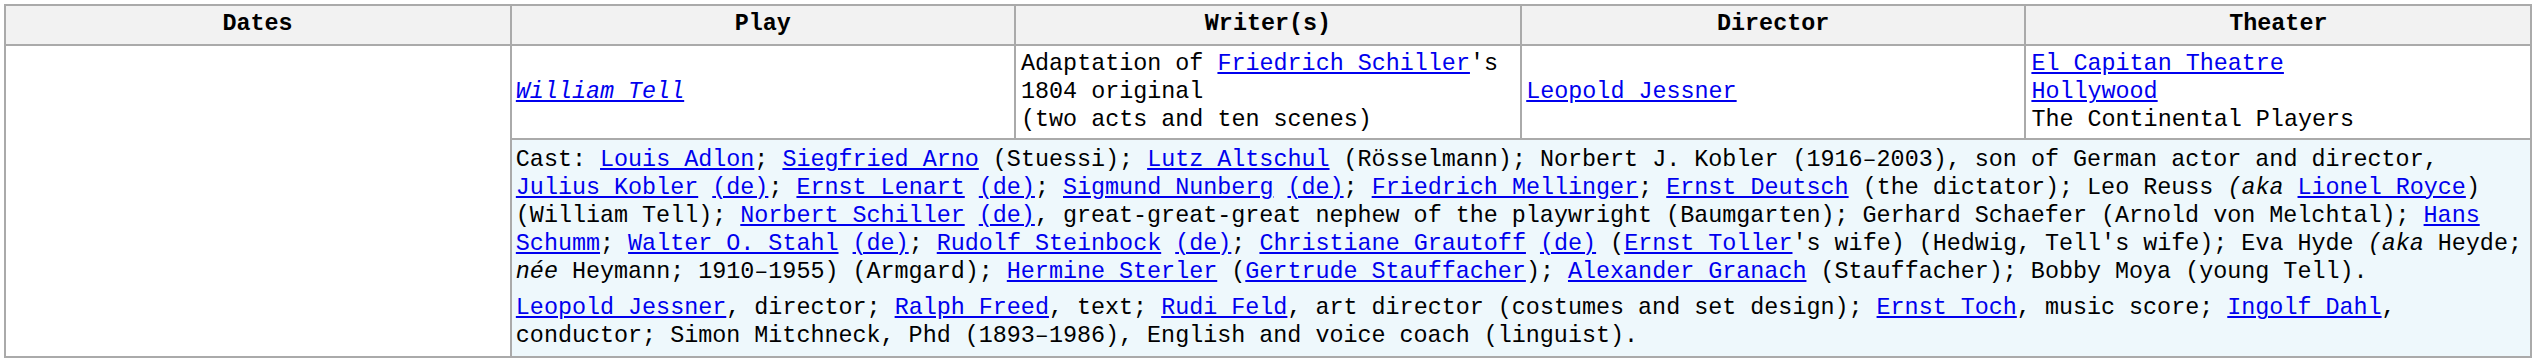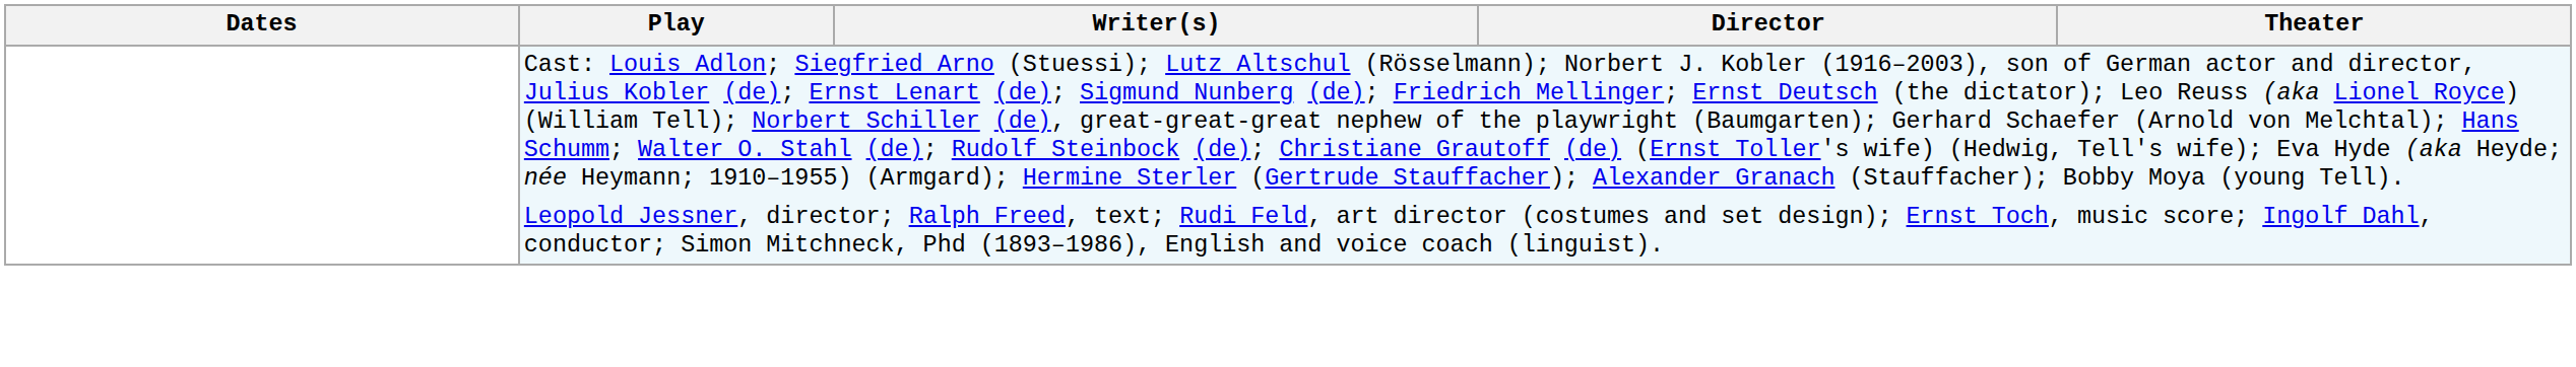- row: William Tell | Adaptation of Friedrich Schiller's 1804 original (two acts and ten scenes) | Leopold Jessner | El Capitan Theatre Hollywood The Continental Players
